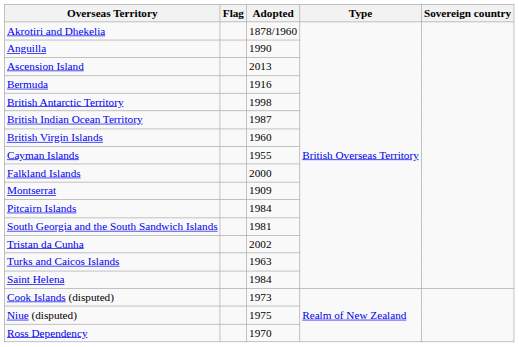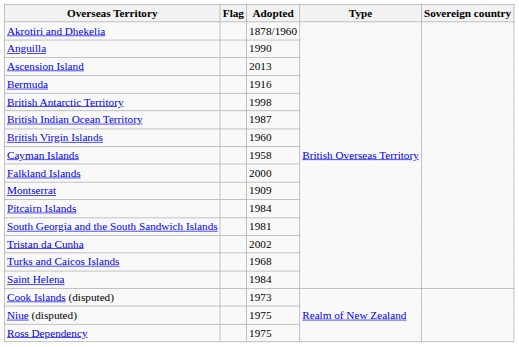Cayman Islands | Adopted: 1955 -> 1958
Turks and Caicos Islands | Adopted: 1963 -> 1968
Ross Dependency | Adopted: 1970 -> 1975
